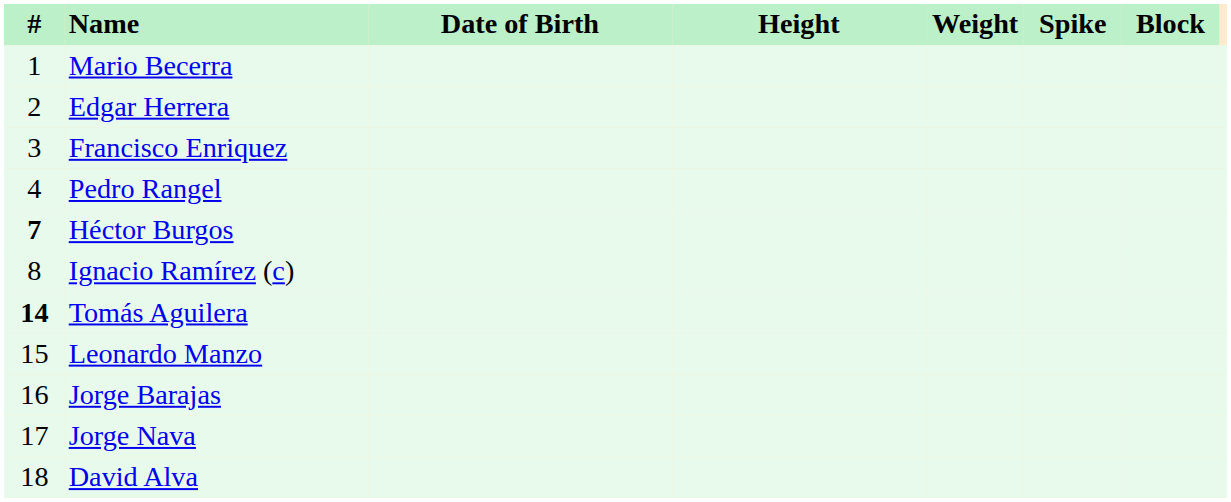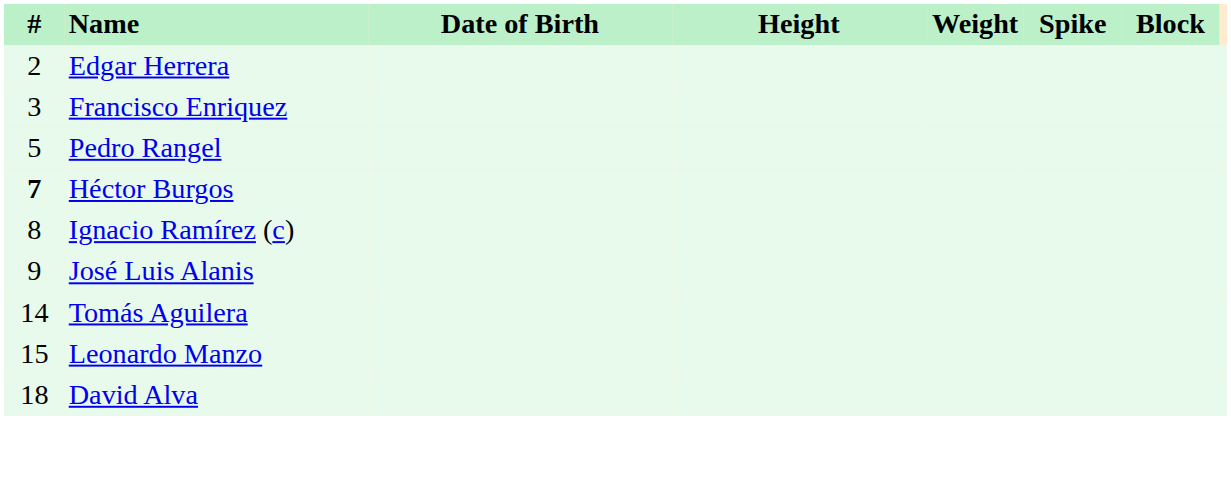- row: 1 | Mario Becerra
Pedro Rangel | #: 4 -> 5
+ row: 9 | José Luis Alanis
Tomás Aguilera | #: bold -> normal
- row: 16 | Jorge Barajas
- row: 17 | Jorge Nava
